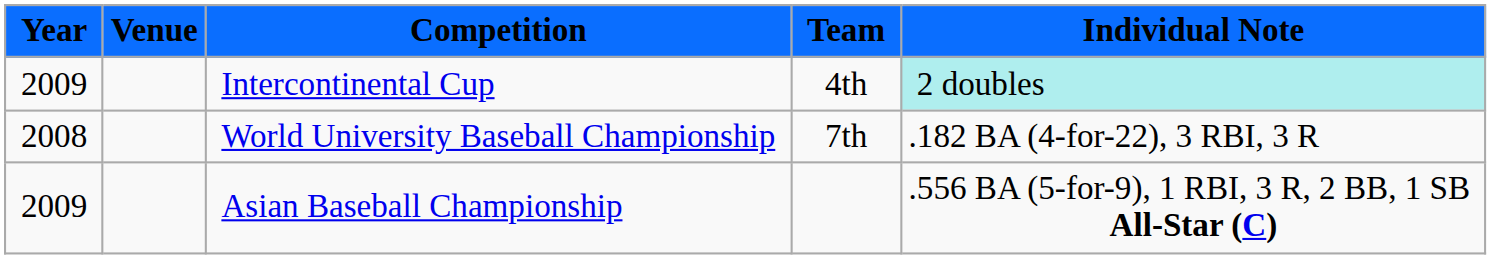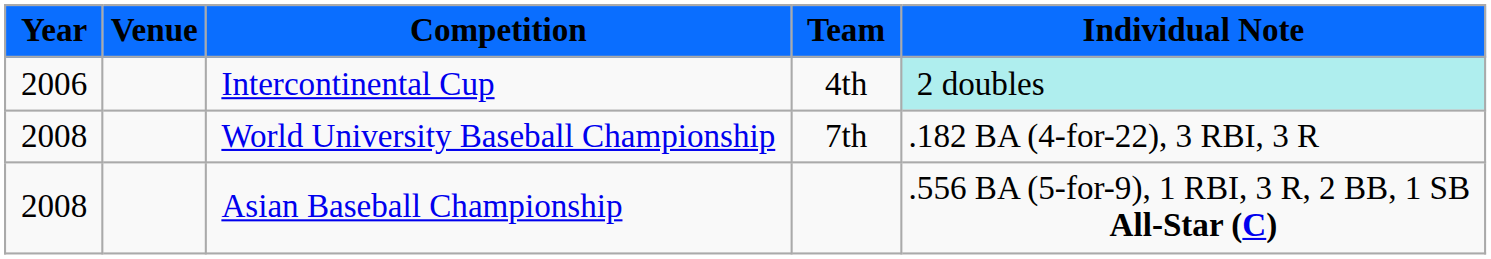Intercontinental Cup | Year: 2009 -> 2006
Asian Baseball Championship | Year: 2009 -> 2008
